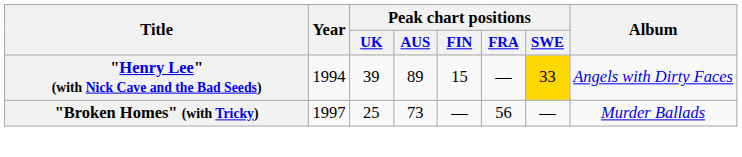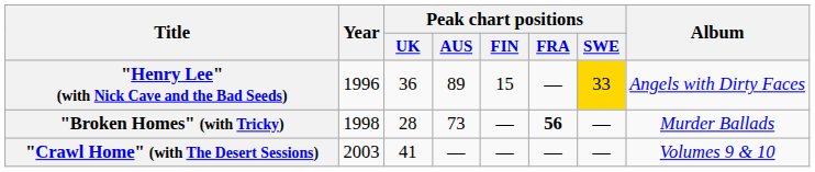"Henry Lee" (with Nick Cave and the Bad Seeds) | Year: 1994 -> 1996
"Henry Lee" (with Nick Cave and the Bad Seeds) | Peak chart positions / UK: 39 -> 36
"Broken Homes" (with Tricky) | Year: 1997 -> 1998
"Broken Homes" (with Tricky) | Peak chart positions / UK: 25 -> 28
"Broken Homes" (with Tricky) | Peak chart positions / FRA: normal -> bold
+ row: "Crawl Home" (with The Desert Sessions) | 2003 | 41 | — | — | — | — | Volumes 9 & 10
